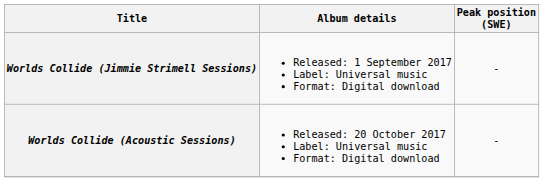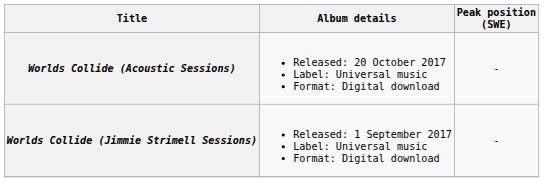rows swapped: Worlds Collide (Jimmie Strimell Sessions) <-> Worlds Collide (Acoustic Sessions)
